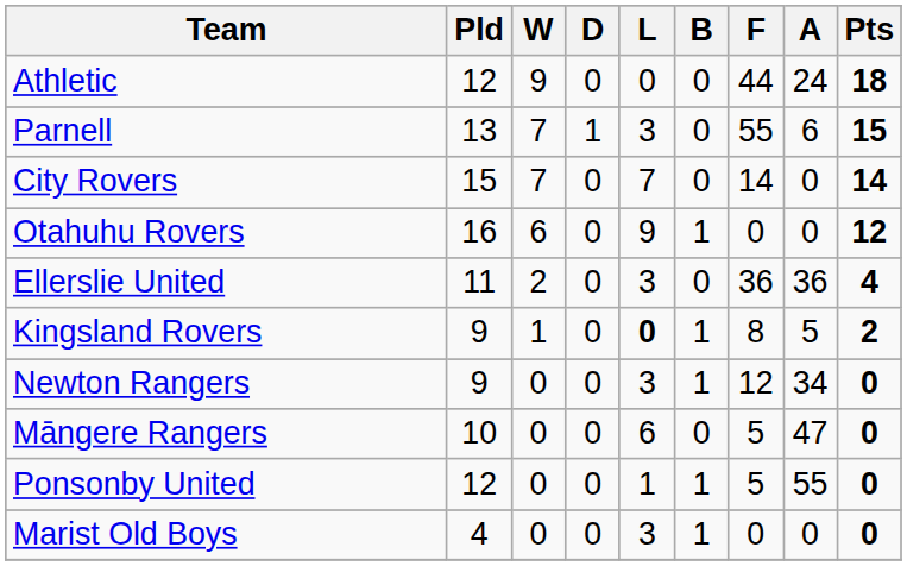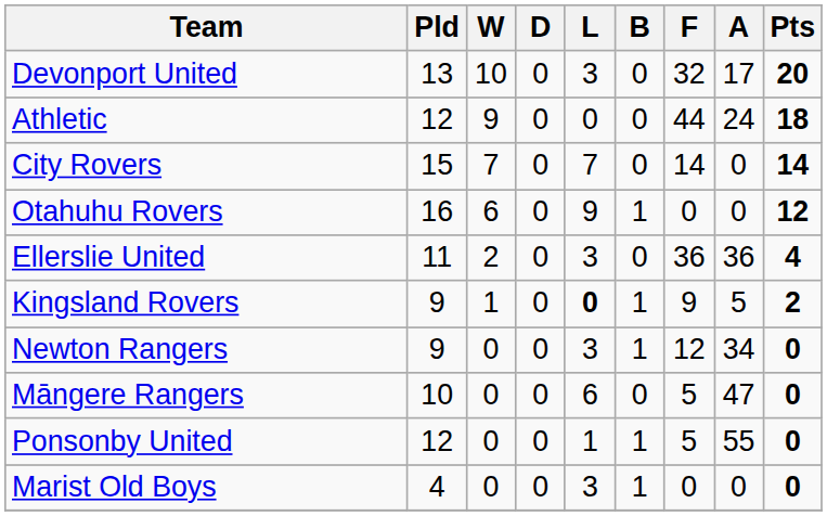+ row: Devonport United | 13 | 10 | 0 | 3 | 0 | 32 | 17 | 20
- row: Parnell | 13 | 7 | 1 | 3 | 0 | 55 | 6 | 15
Kingsland Rovers | F: 8 -> 9
